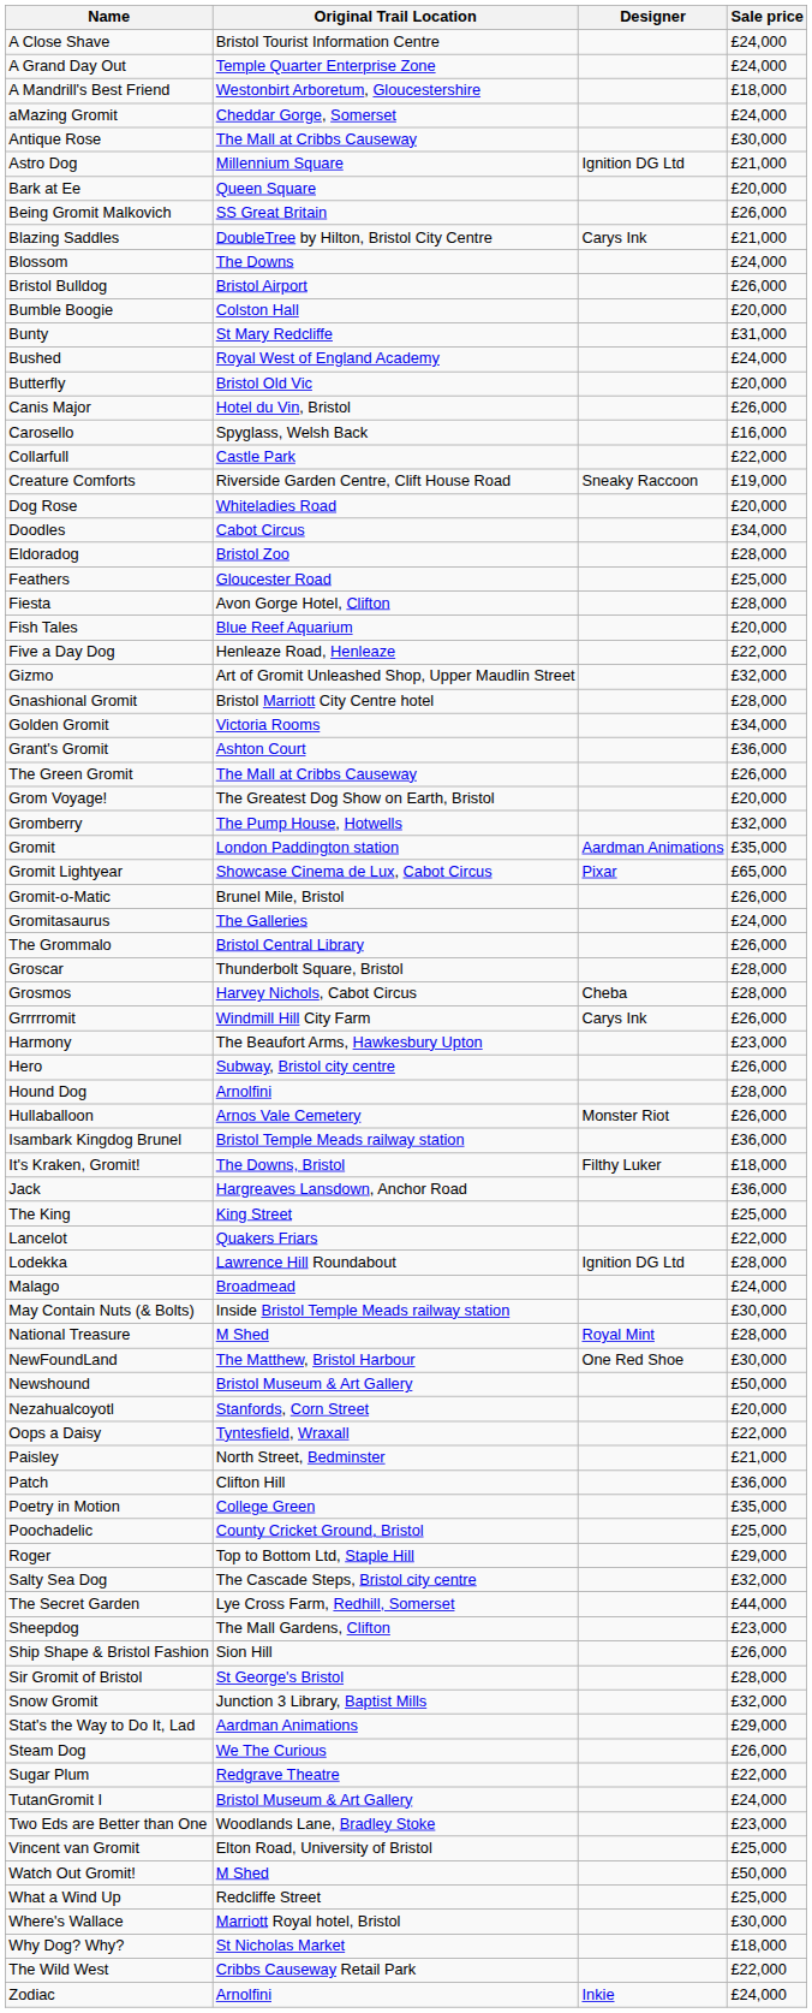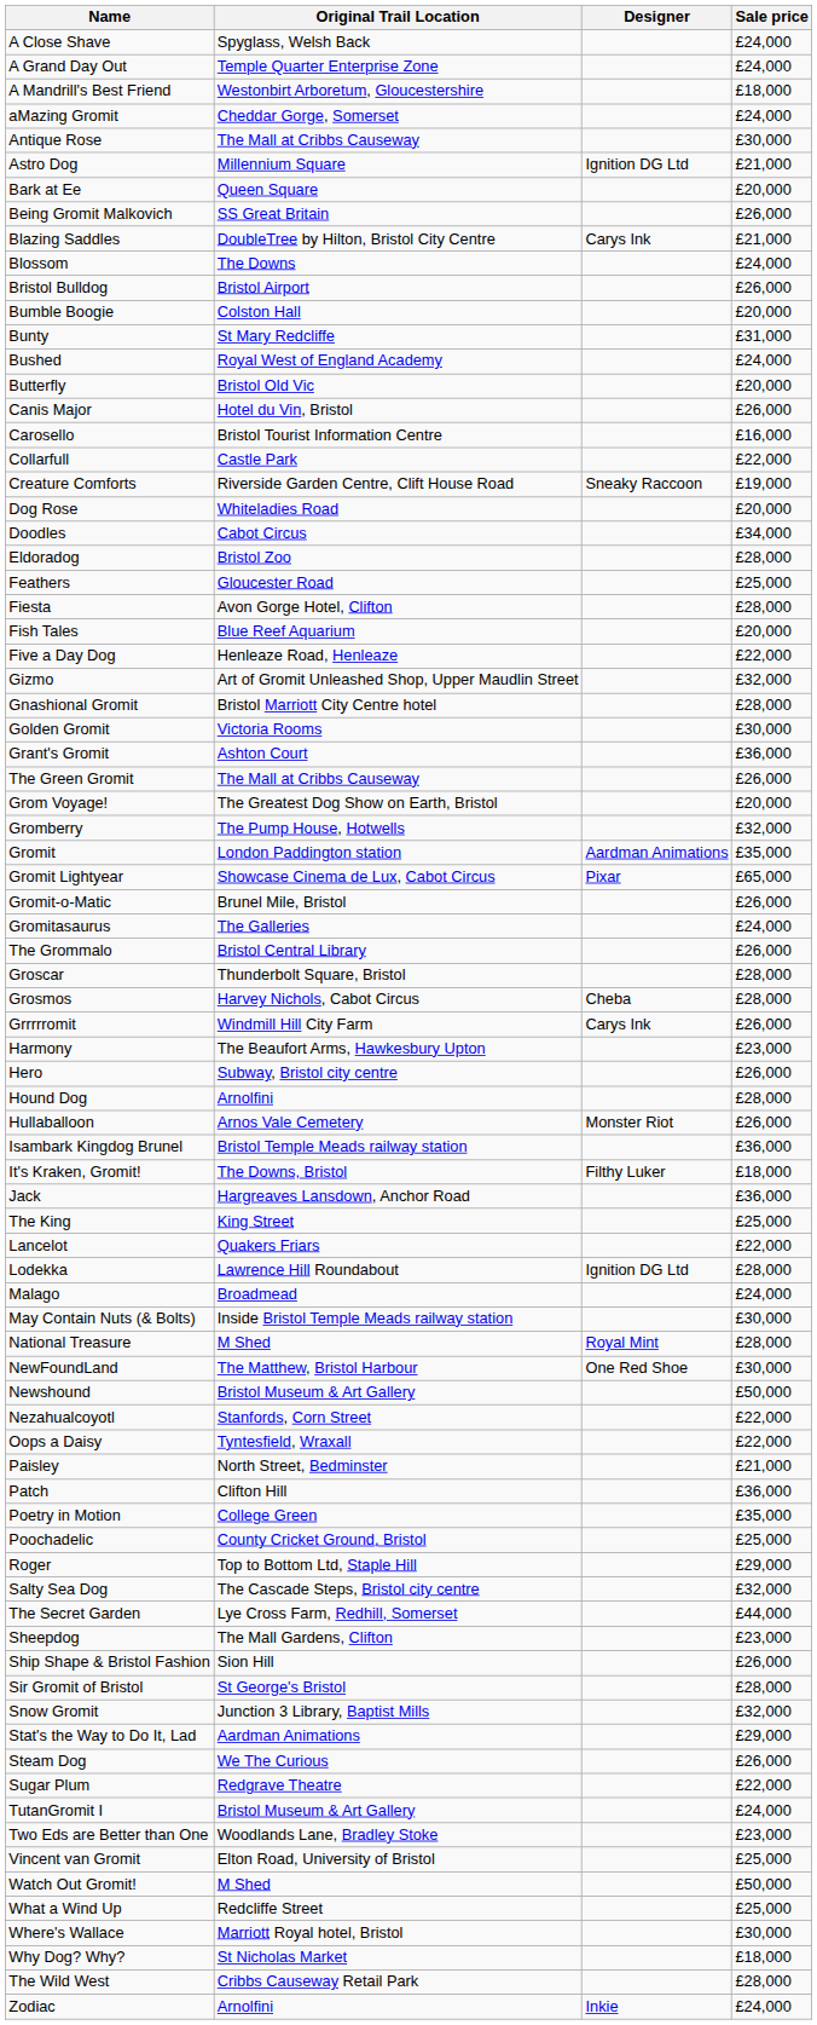A Close Shave | Original Trail Location: Bristol Tourist Information Centre -> Spyglass, Welsh Back
Carosello | Original Trail Location: Spyglass, Welsh Back -> Bristol Tourist Information Centre
Golden Gromit | Sale price: £34,000 -> £30,000
Nezahualcoyotl | Sale price: £20,000 -> £22,000
The Wild West | Sale price: £22,000 -> £28,000
